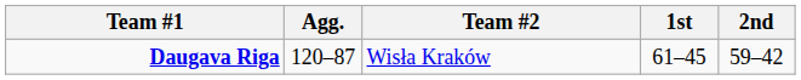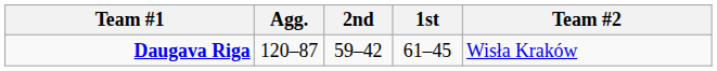columns swapped: Team #2 <-> 2nd
